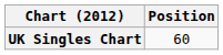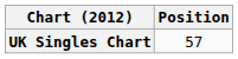UK Singles Chart | Position: 60 -> 57
